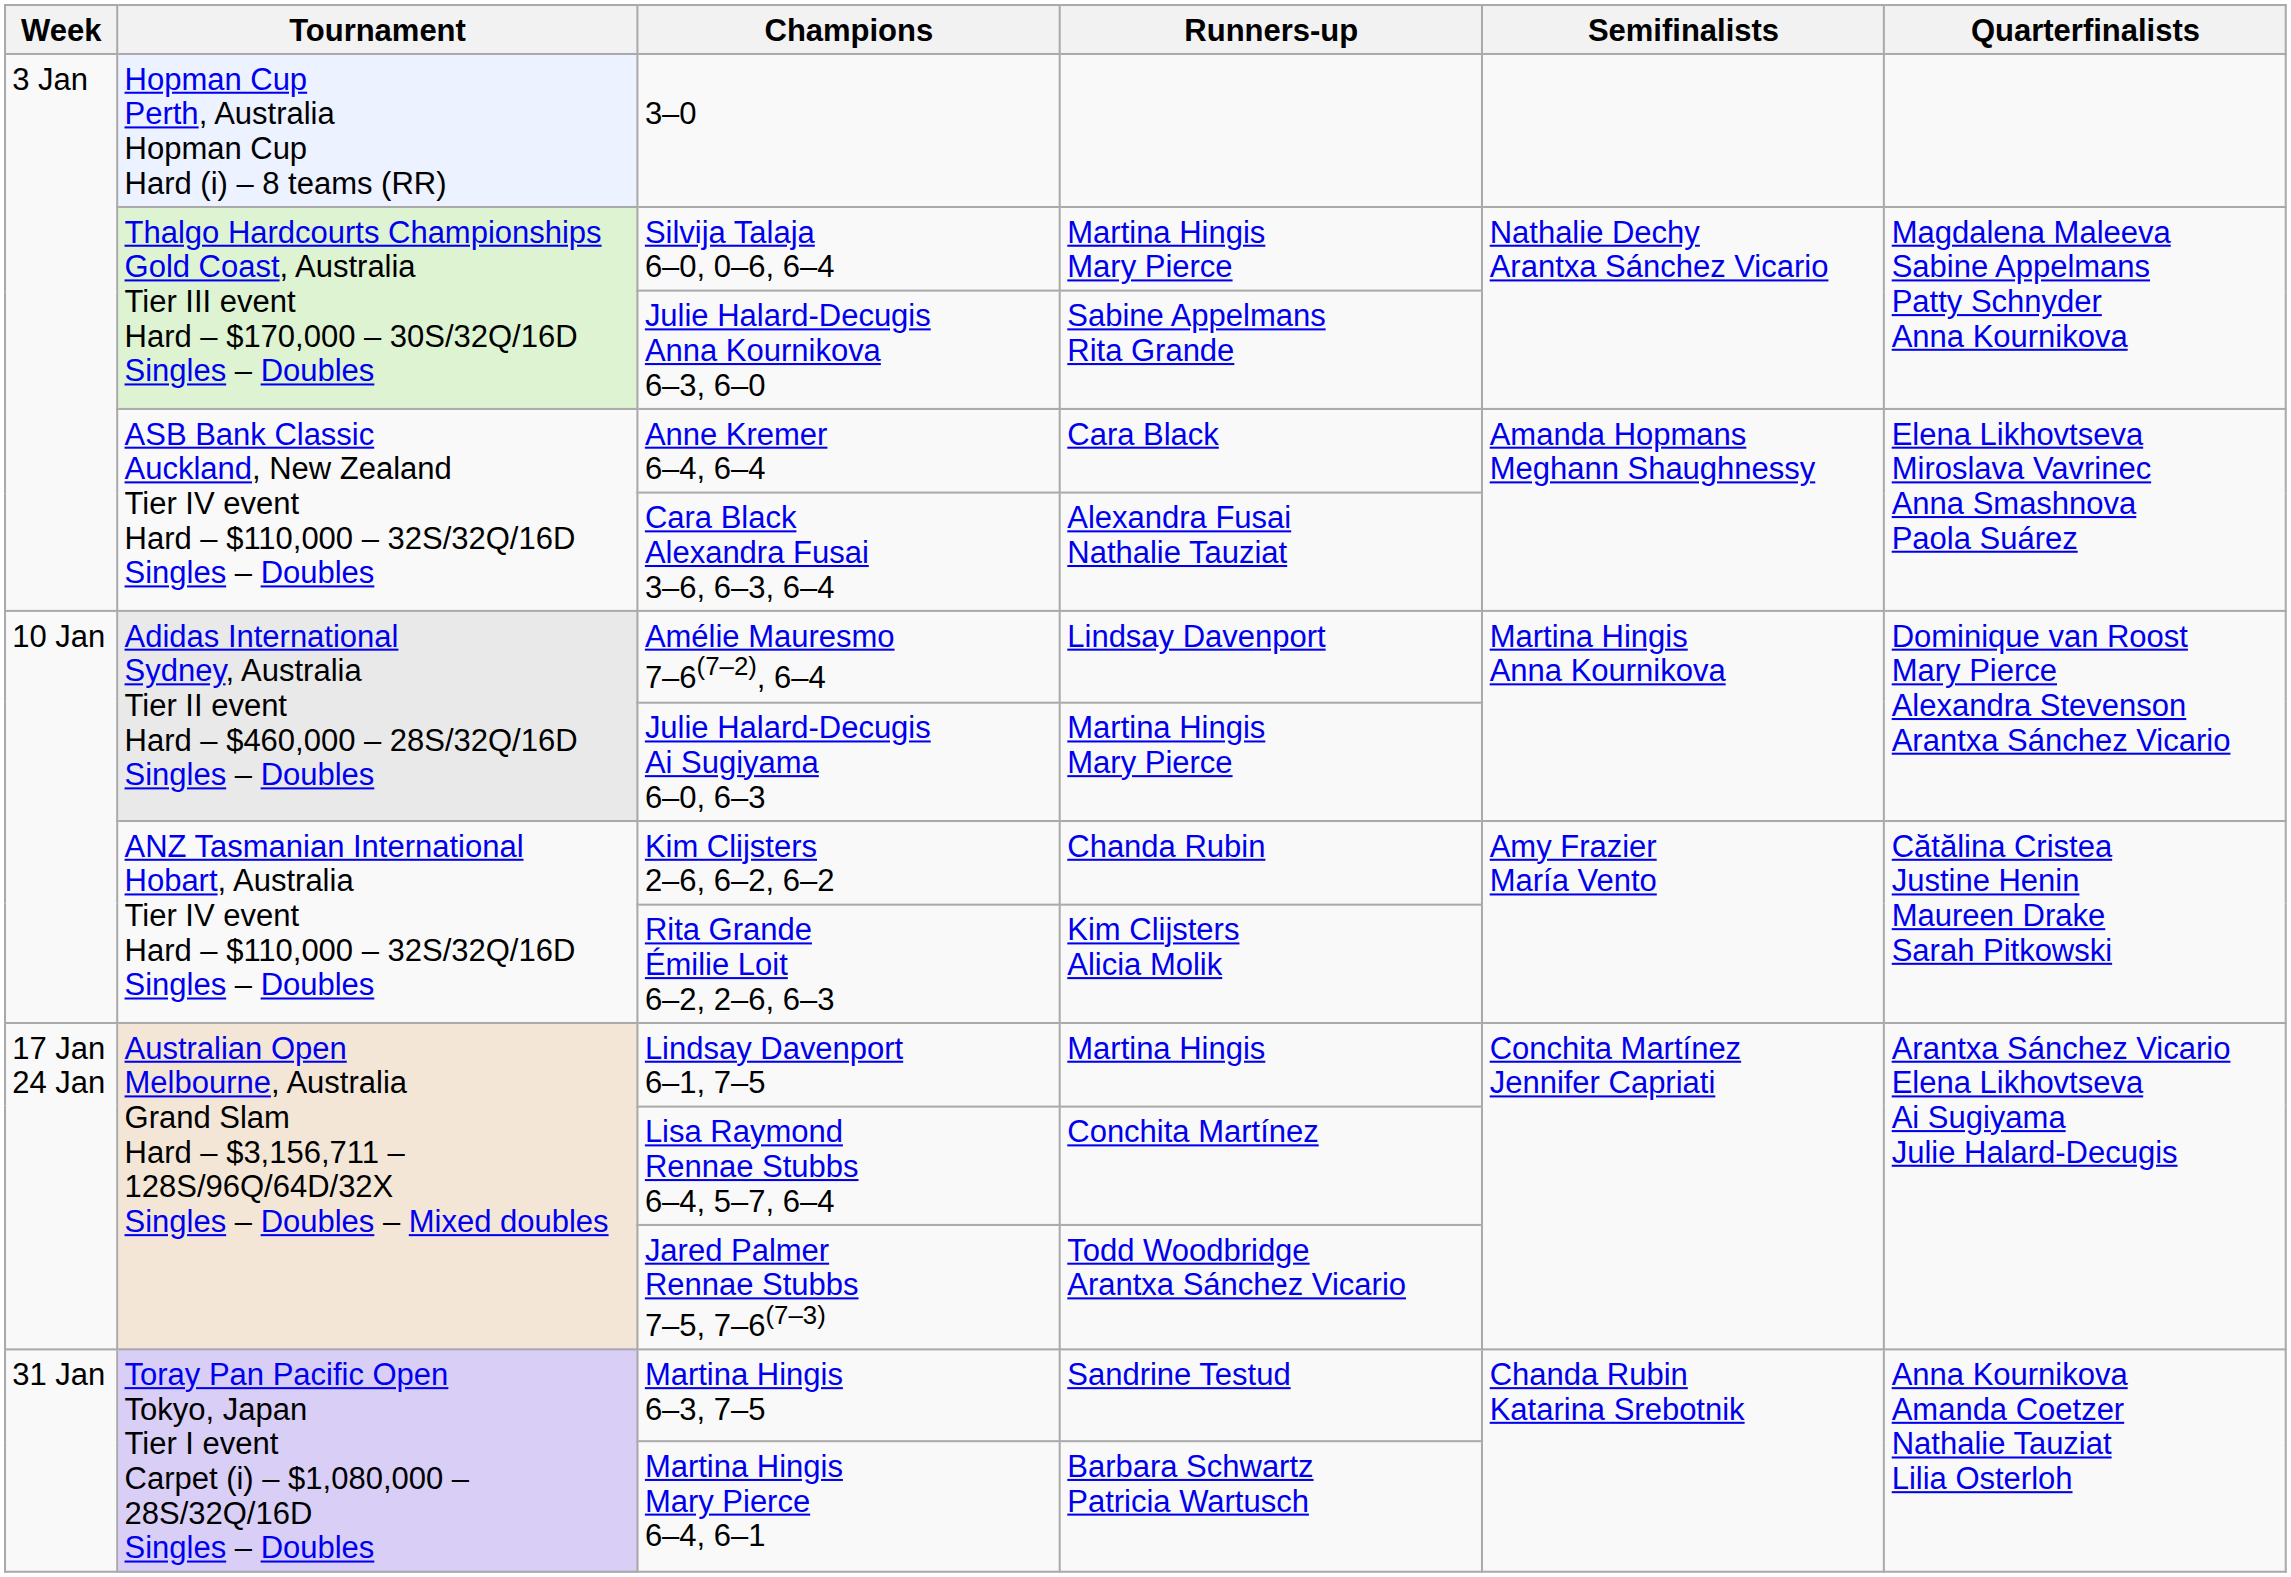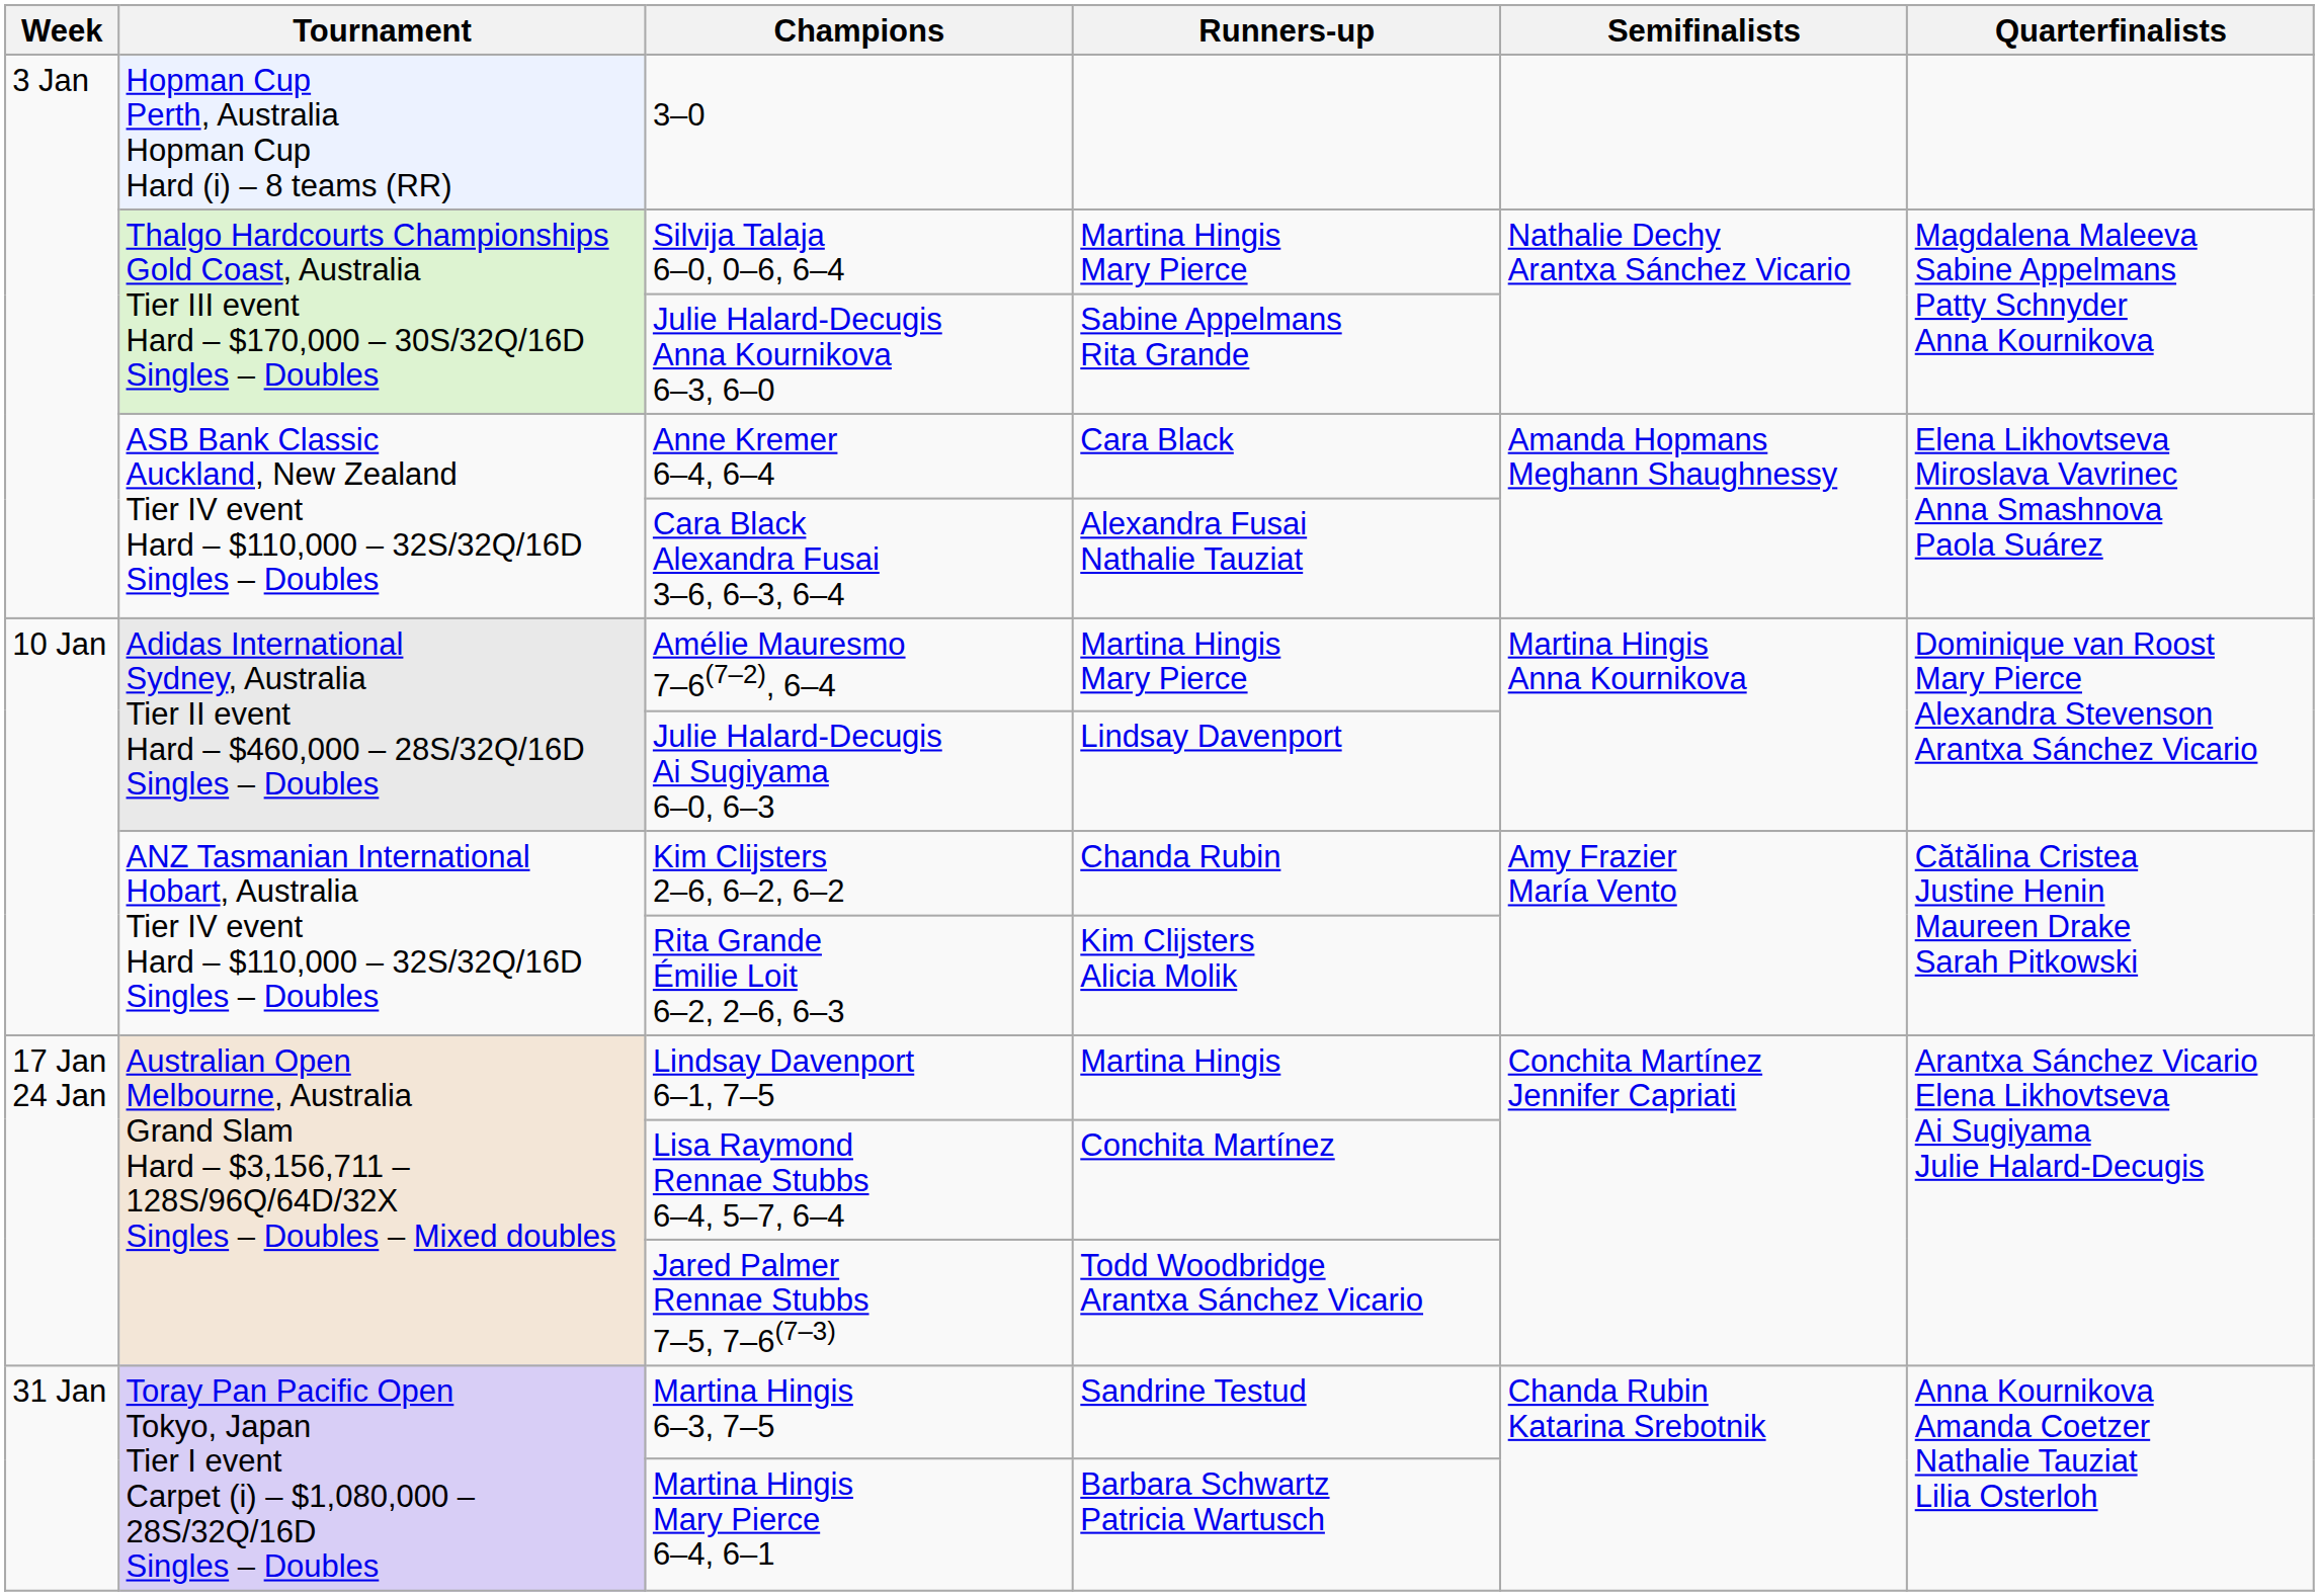Amélie Mauresmo 7–6(7–2), 6–4 | Runners-up: Lindsay Davenport -> Martina Hingis Mary Pierce
Julie Halard-Decugis Ai Sugiyama 6–0, 6–3 | Runners-up: Martina Hingis Mary Pierce -> Lindsay Davenport
